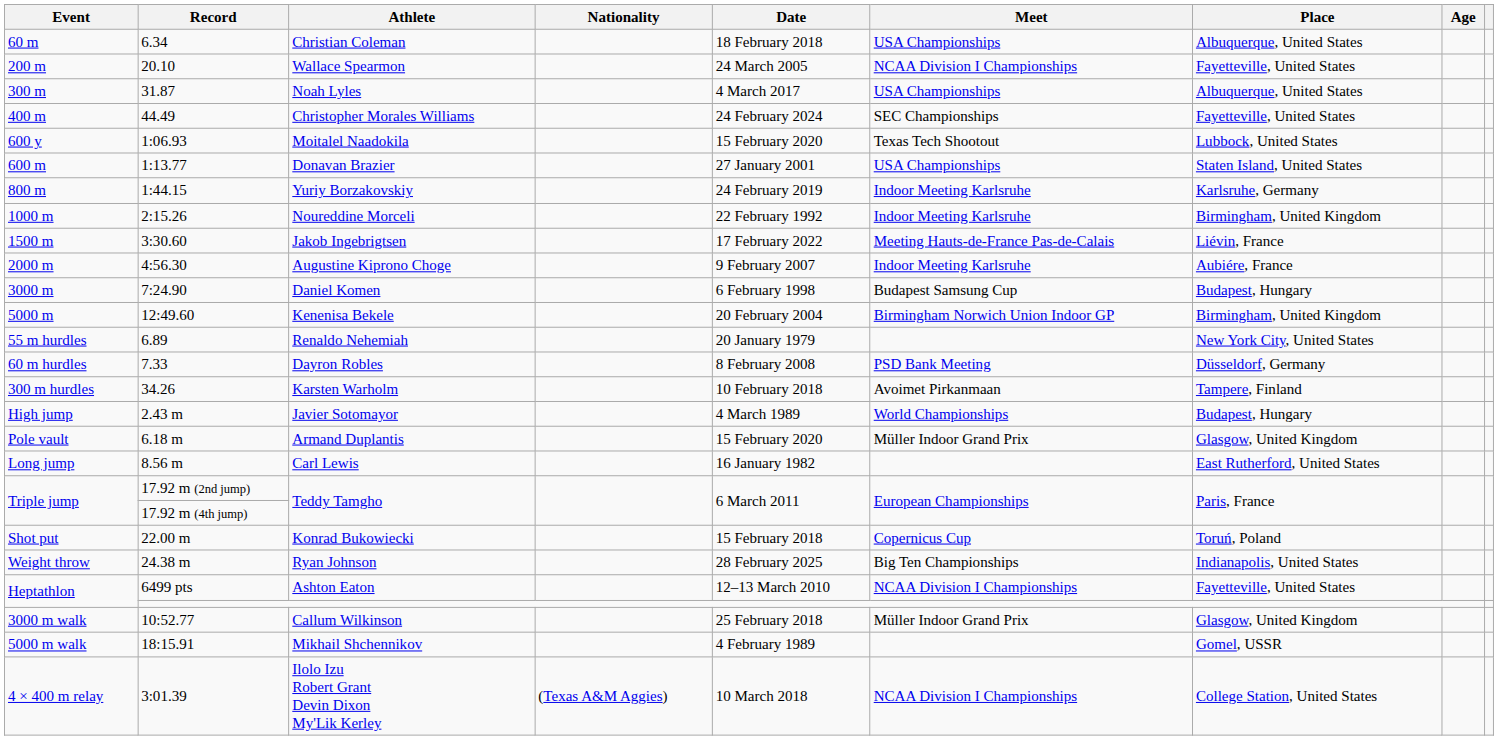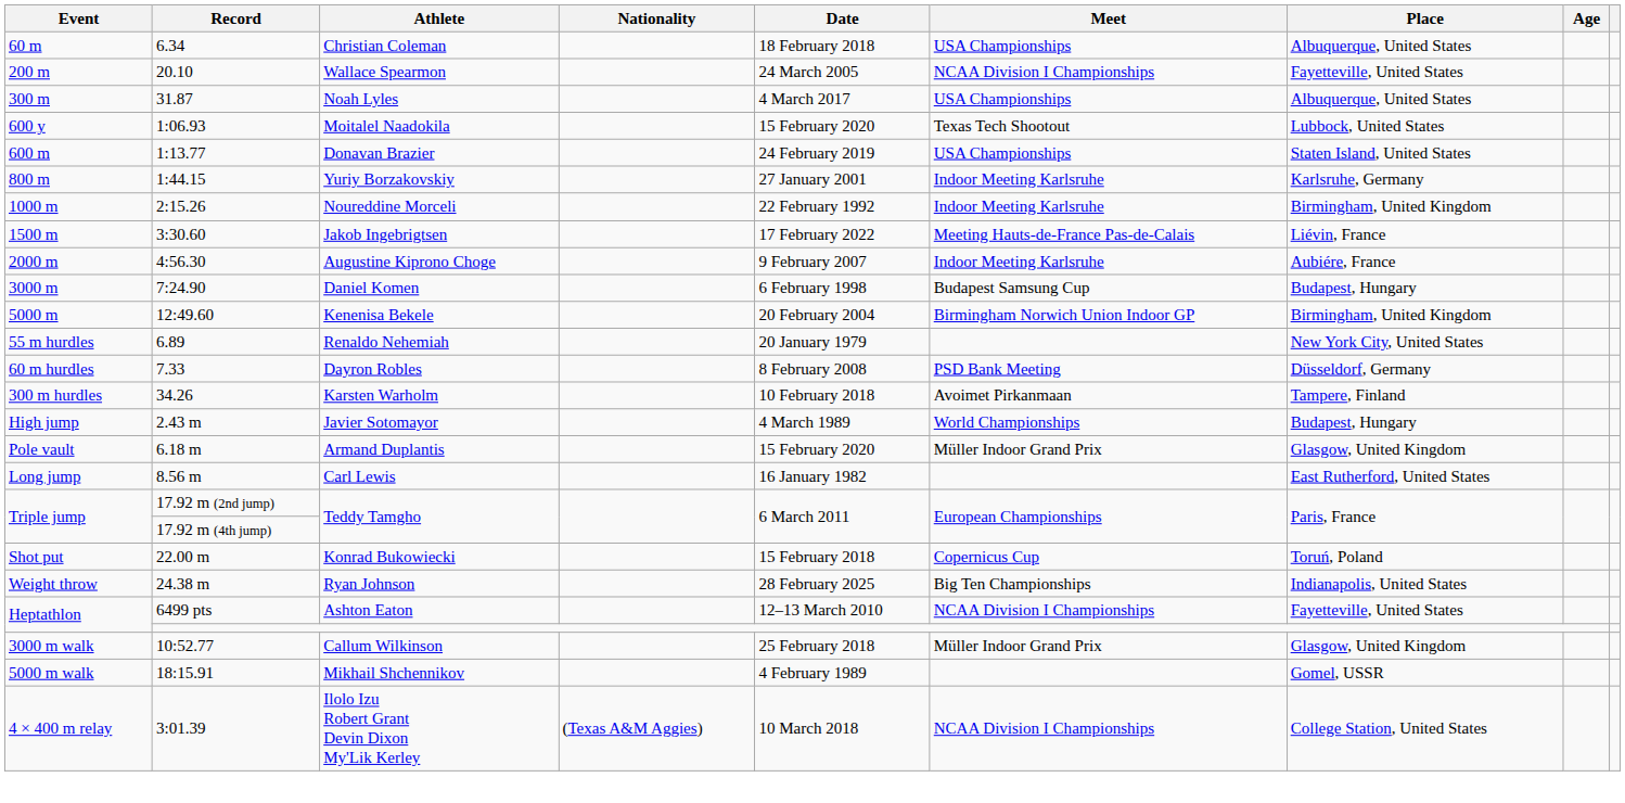- row: 400 m | 44.49 | Christopher Morales Williams | 24 February 2024 | SEC Championships | Fayetteville, United States
Donavan Brazier | Date: 27 January 2001 -> 24 February 2019
Yuriy Borzakovskiy | Date: 24 February 2019 -> 27 January 2001
